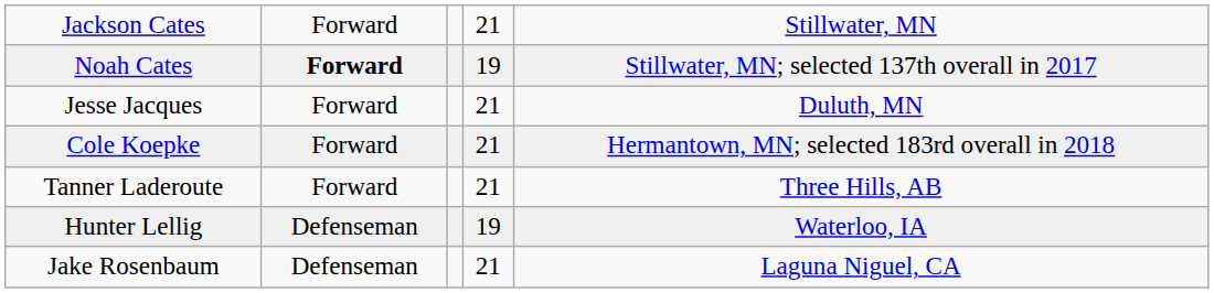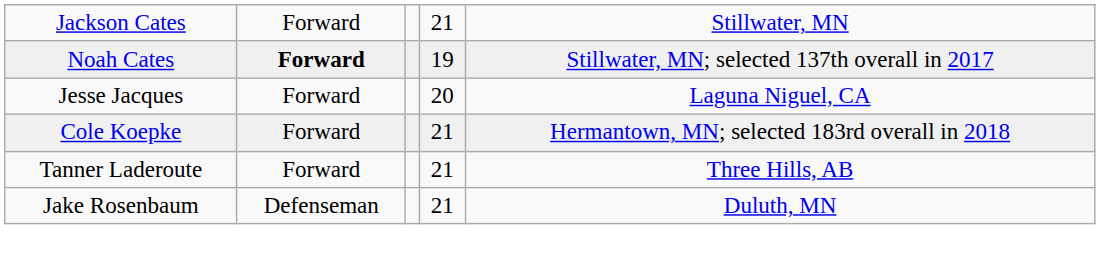Jesse Jacques | column 4: 21 -> 20
Jesse Jacques | column 5: Duluth, MN -> Laguna Niguel, CA
- row: Hunter Lellig | Defenseman | 19 | Waterloo, IA
Jake Rosenbaum | column 5: Laguna Niguel, CA -> Duluth, MN
